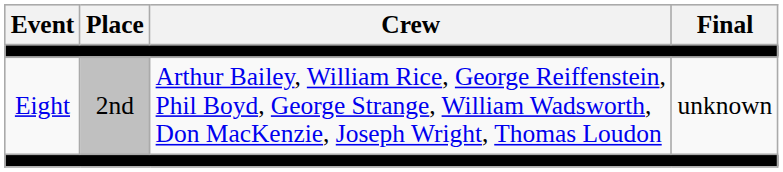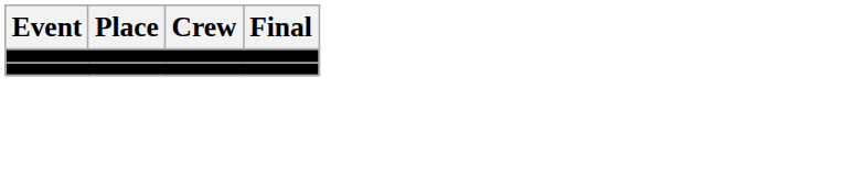- row: Eight | 2nd | Arthur Bailey, William Rice, George Reiffenstein, Phil Boyd, George Strange, William Wadsworth, Don MacKenzie, Joseph Wright, Thomas Loudon | unknown
